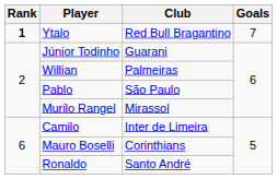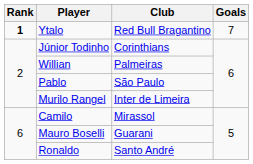Júnior Todinho | Club: Guarani -> Corinthians
Murilo Rangel | Club: Mirassol -> Inter de Limeira
Camilo | Club: Inter de Limeira -> Mirassol
Mauro Boselli | Club: Corinthians -> Guarani
